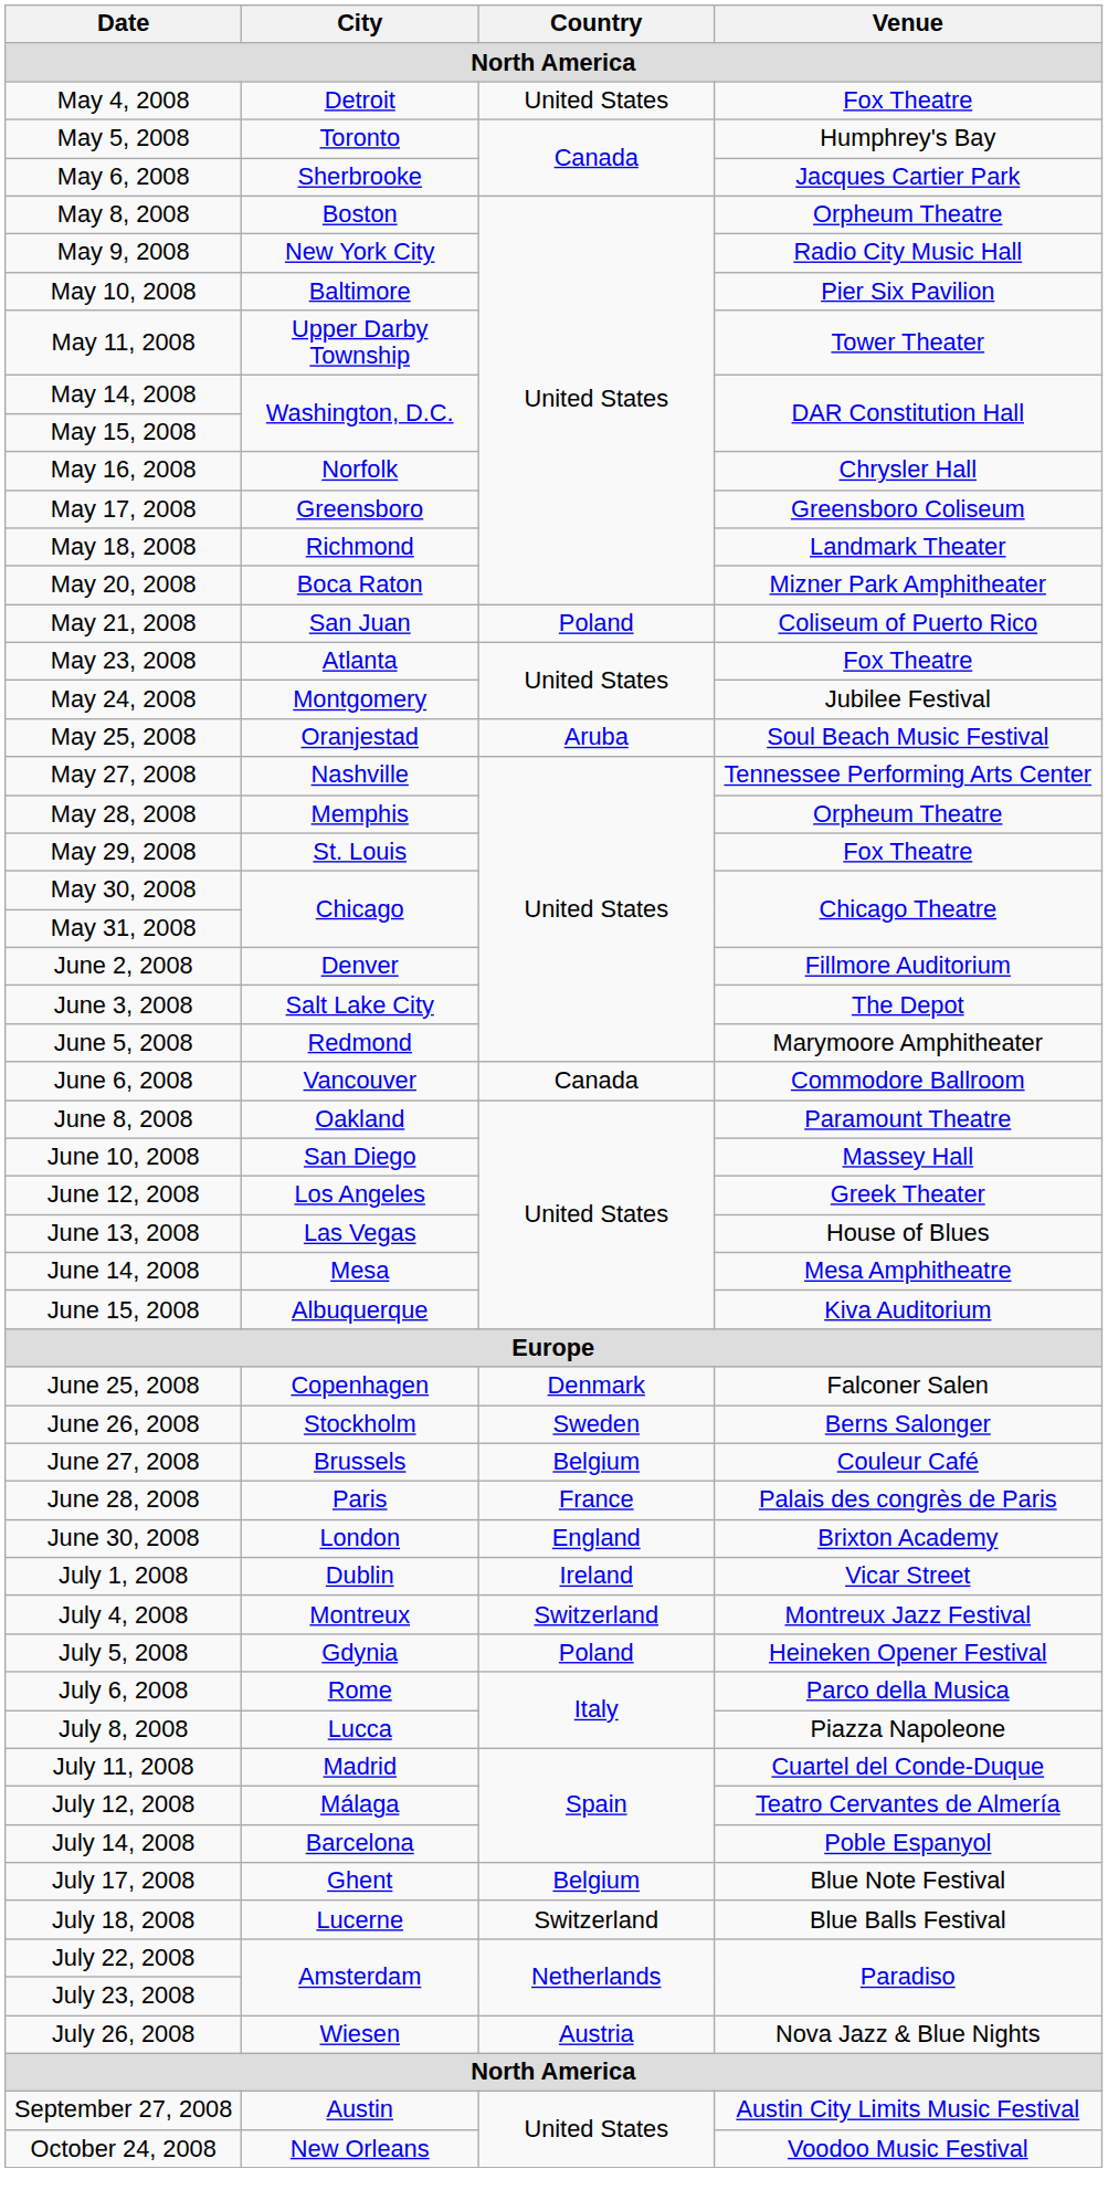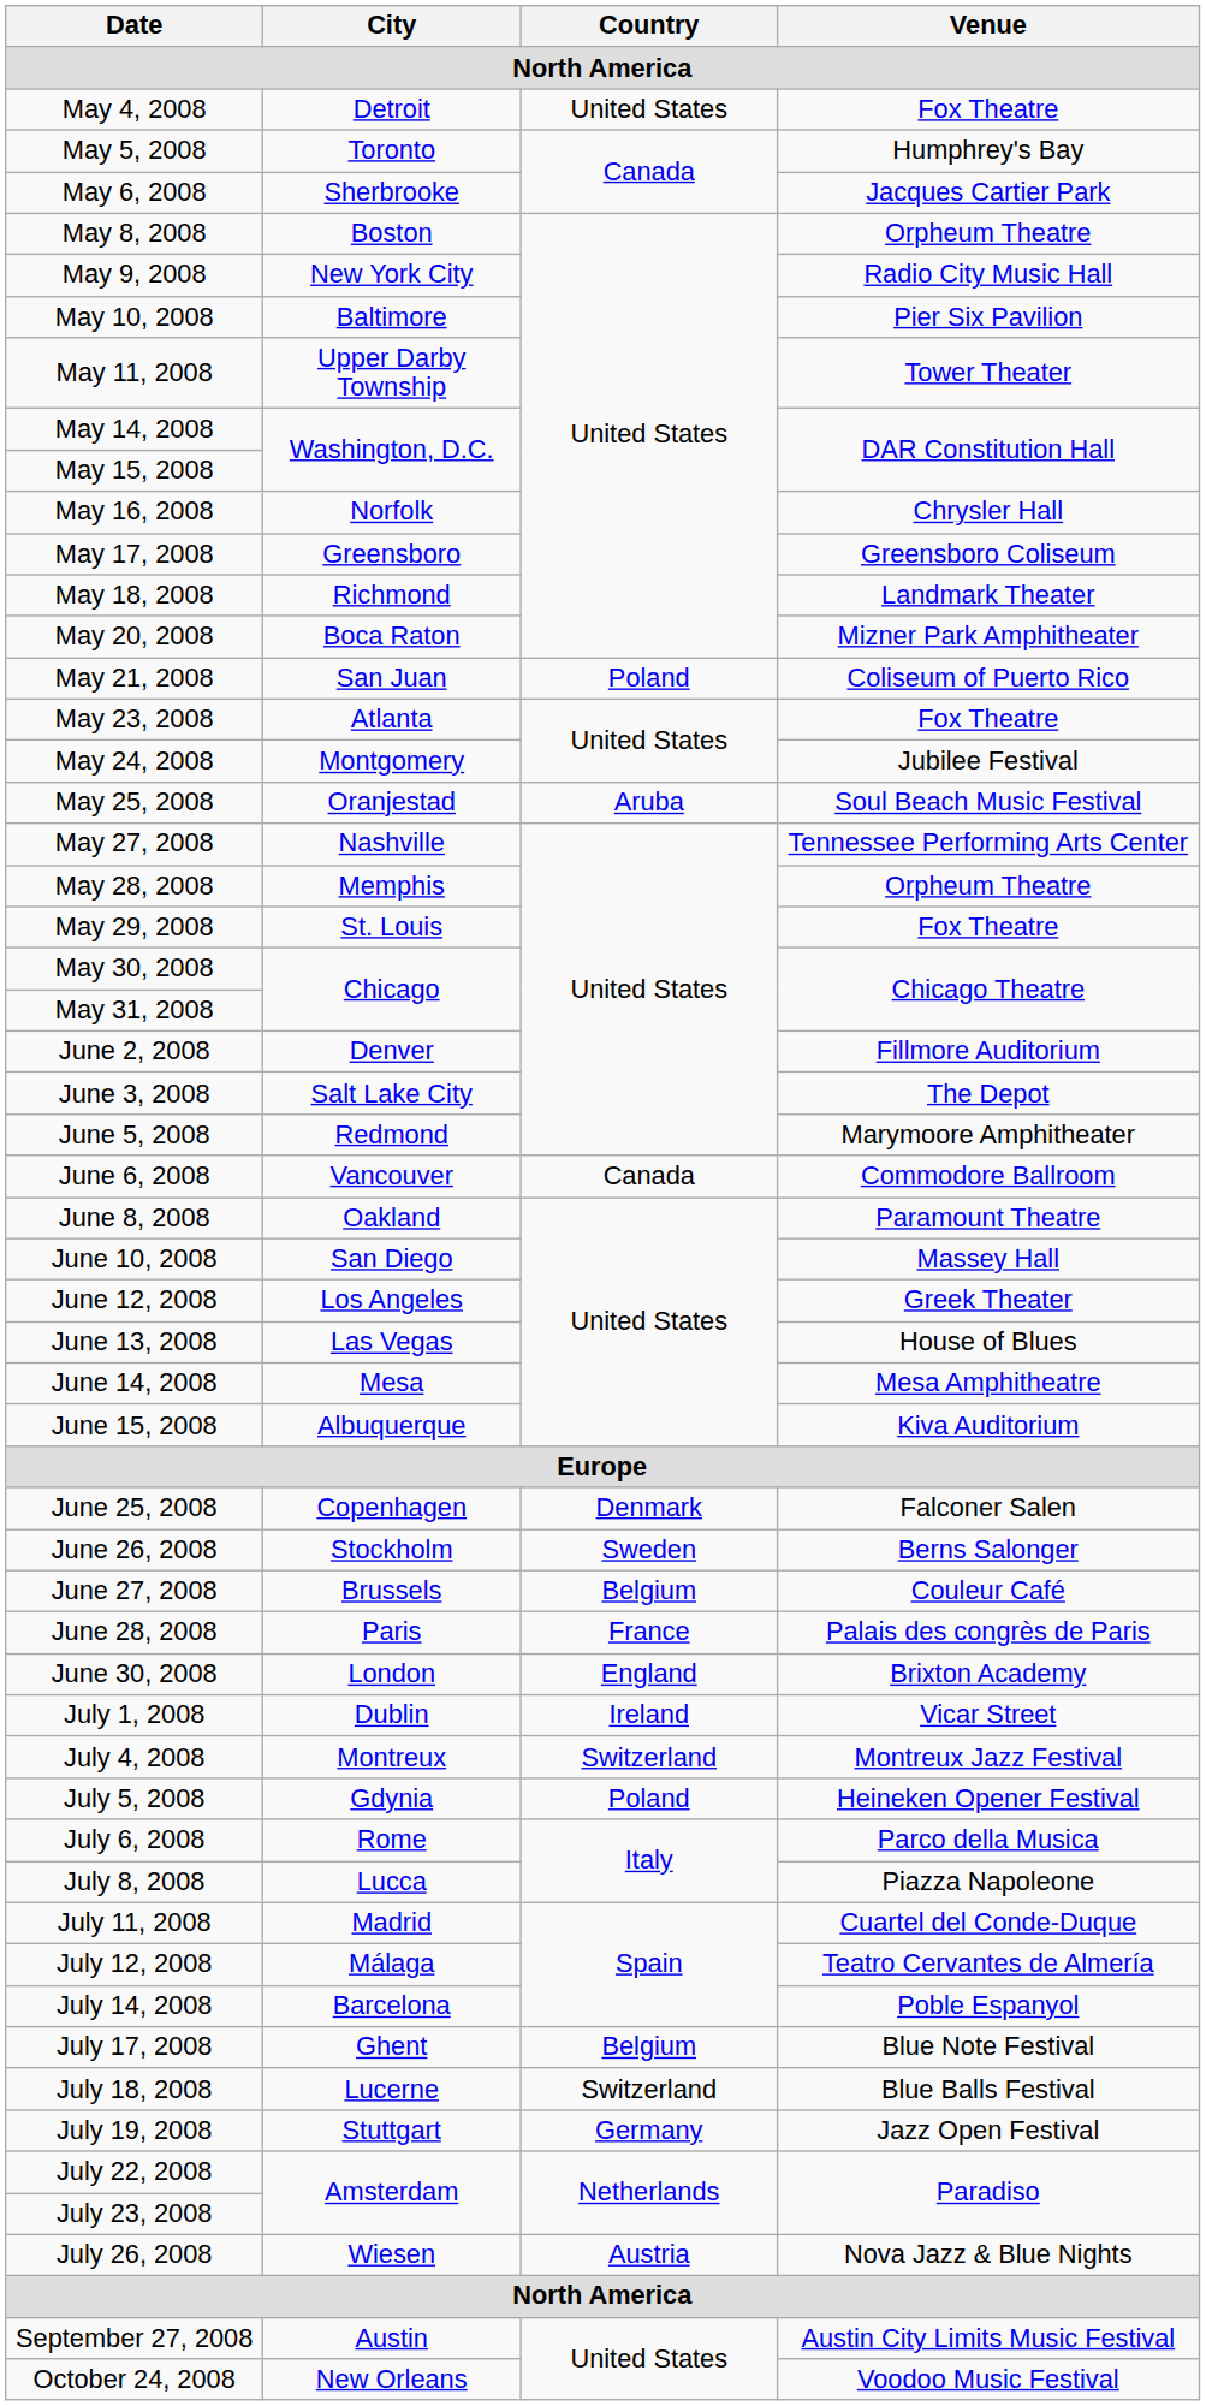+ row: July 19, 2008 | Stuttgart | Germany | Jazz Open Festival
